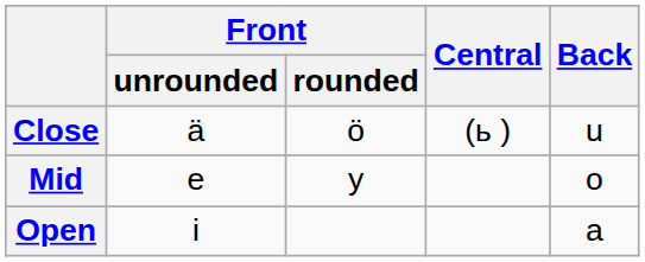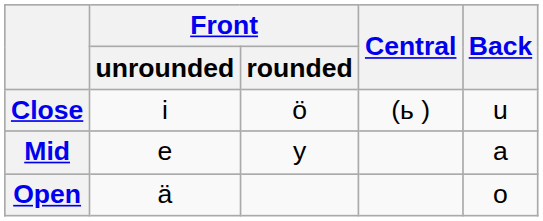Close | Front / unrounded: ä -> i
Mid | Back: o -> a
Open | Front / unrounded: i -> ä
Open | Back: a -> o
